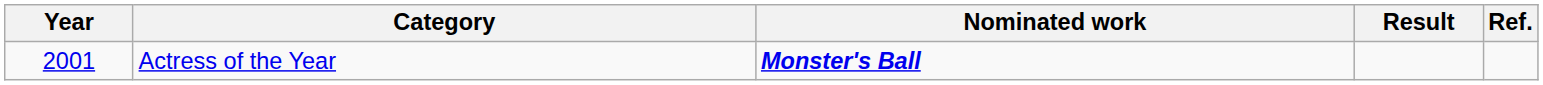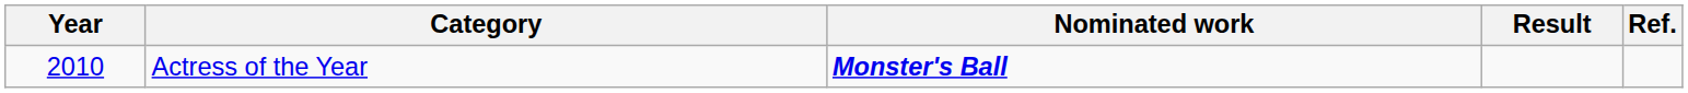Actress of the Year | Year: 2001 -> 2010
